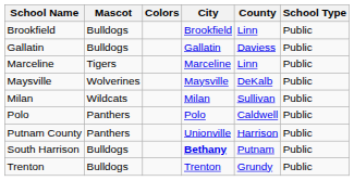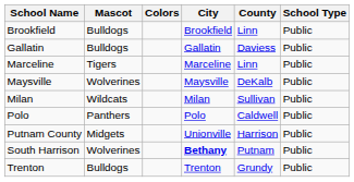Putnam County | Mascot: Panthers -> Midgets
South Harrison | Mascot: Bulldogs -> Wolverines
